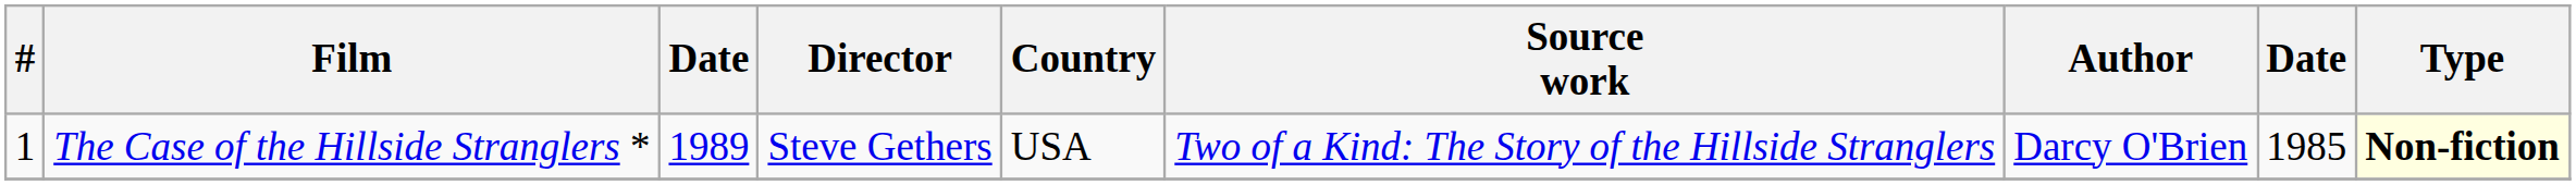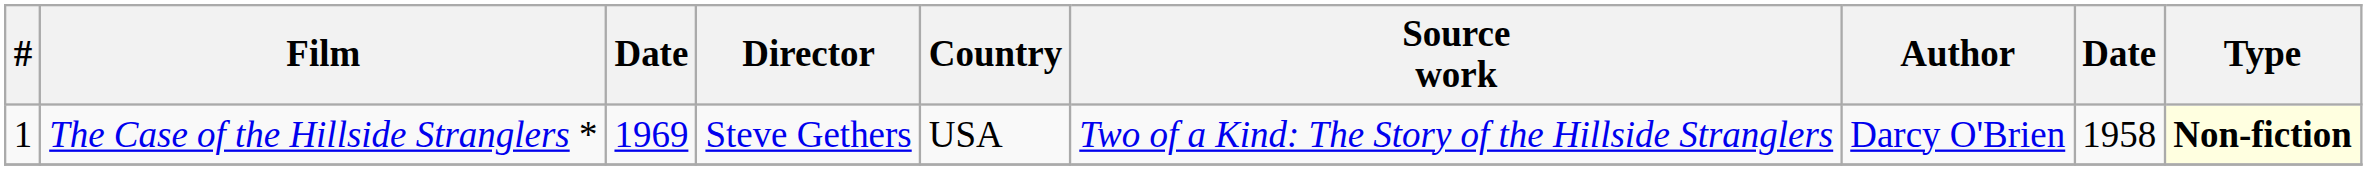The Case of the Hillside Stranglers * | column 3: 1989 -> 1969
The Case of the Hillside Stranglers * | column 8: 1985 -> 1958
